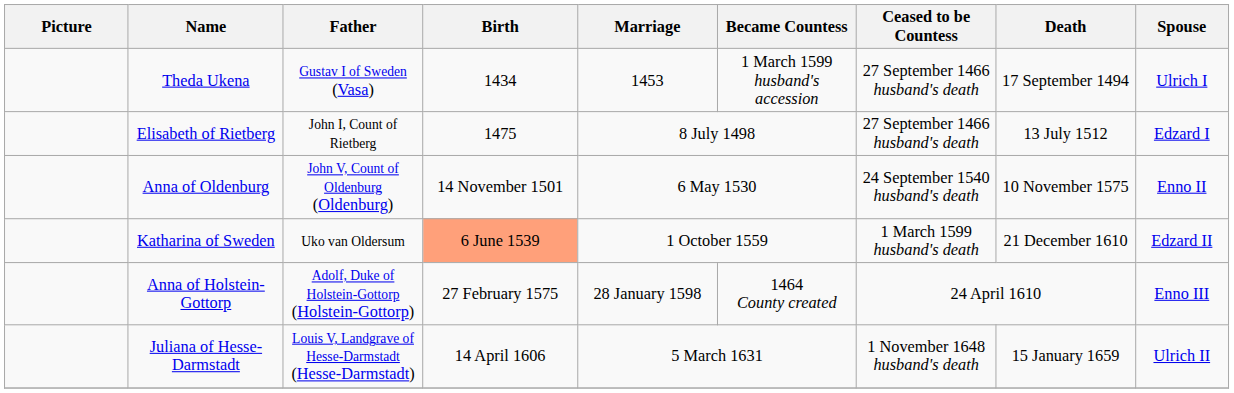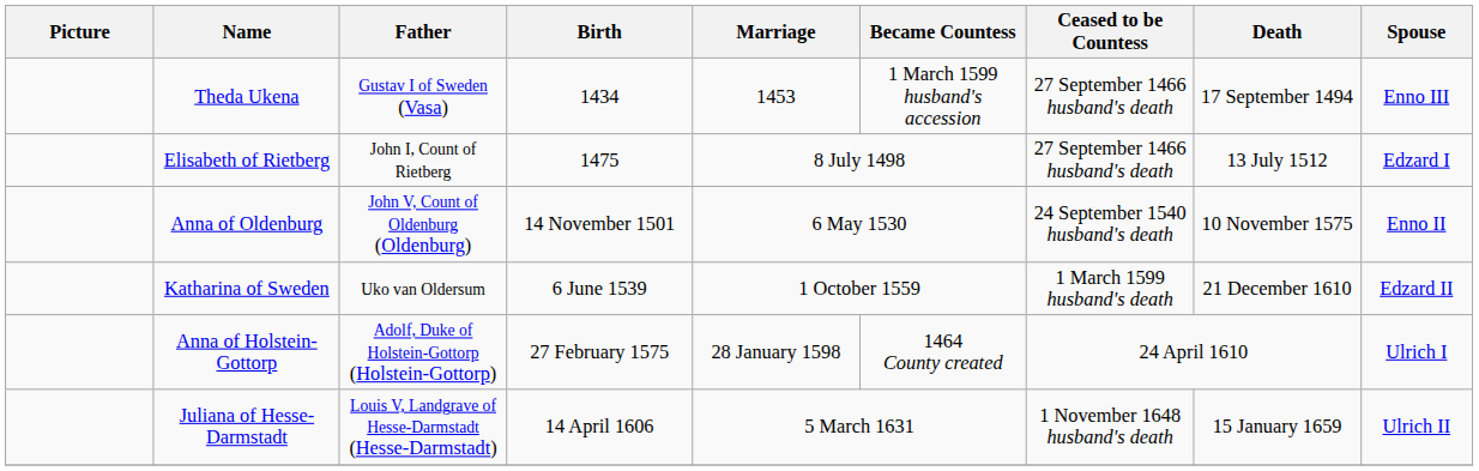Theda Ukena | Spouse: Ulrich I -> Enno III
Katharina of Sweden | Birth: lightsalmon background -> no background
Anna of Holstein-Gottorp | Spouse: Enno III -> Ulrich I
